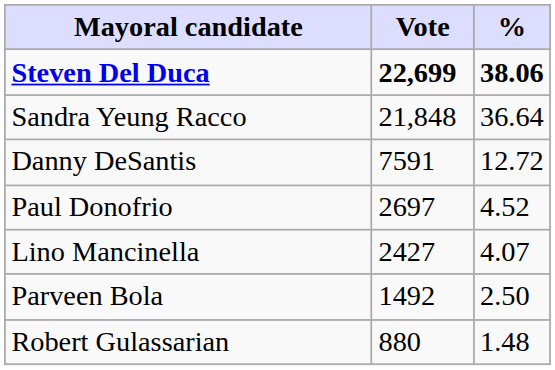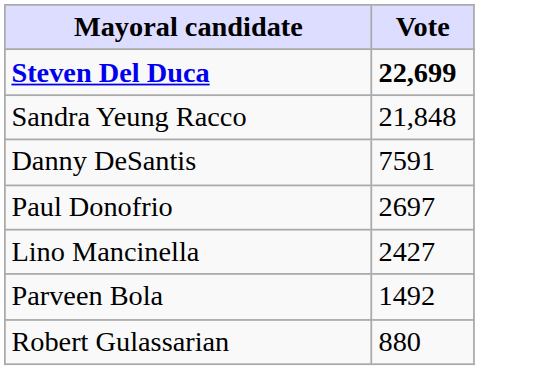- column: % | 38.06 | 36.64 | 12.72 | 4.52 | 4.07 | 2.50 | 1.48
